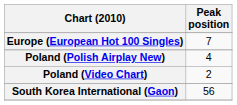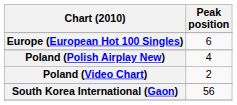Europe (European Hot 100 Singles) | Peak position: 7 -> 6
